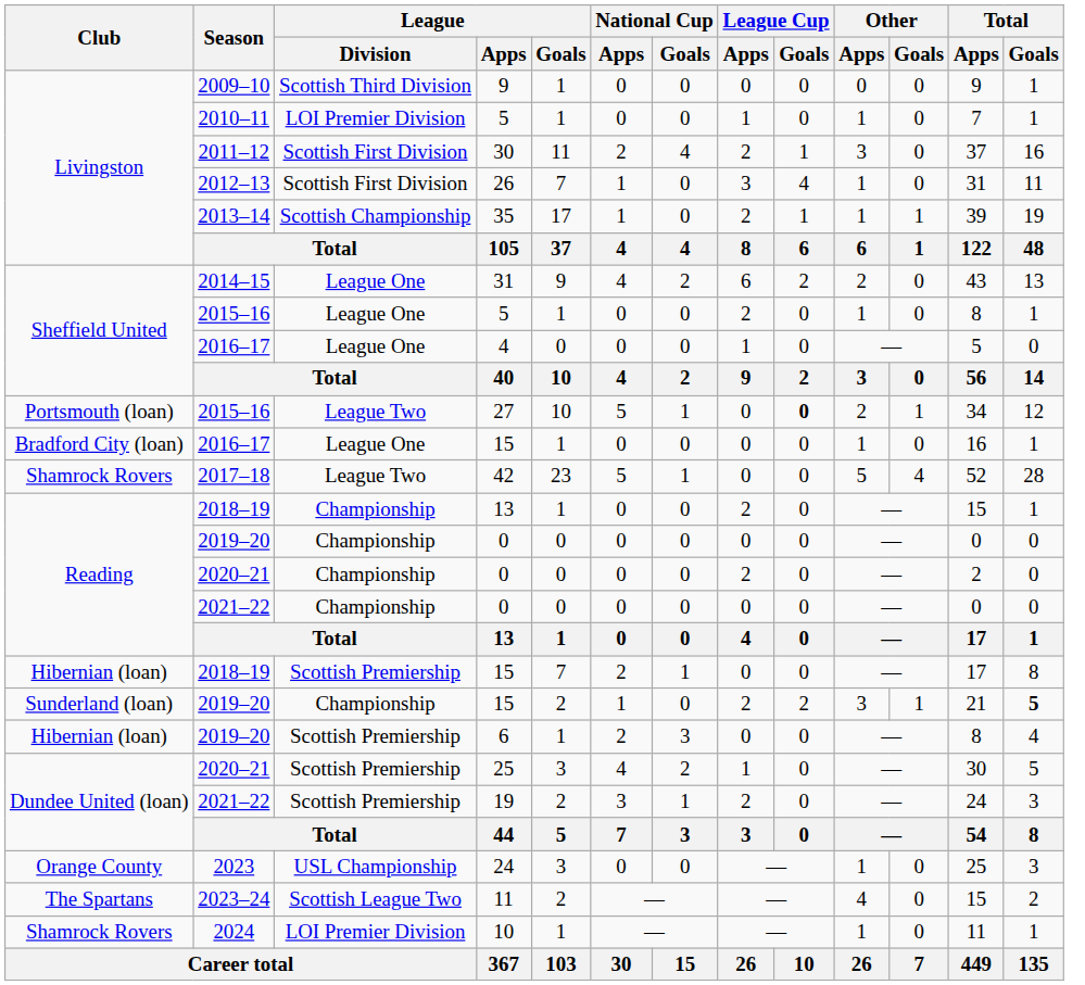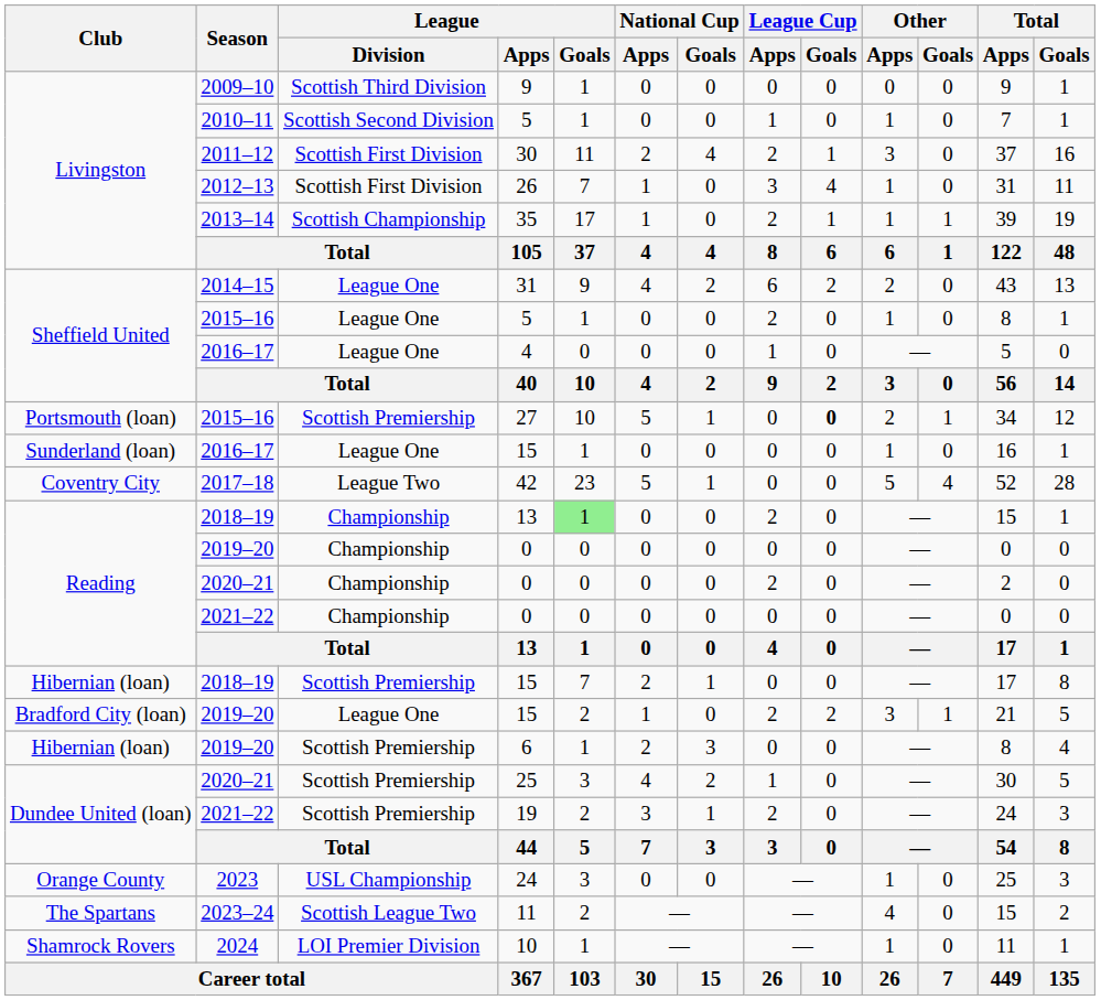2010–11 / 5 | League / Division: LOI Premier Division -> Scottish Second Division
27 | League / Division: League Two -> Scottish Premiership
2016–17 / 15 | Club: Bradford City (loan) -> Sunderland (loan)
42 | Club: Shamrock Rovers -> Coventry City
2018–19 / 13 | League / Goals: no background -> lightgreen background
2019–20 / 15 | Club: Sunderland (loan) -> Bradford City (loan)
2019–20 / 15 | League / Division: Championship -> League One
2019–20 / 15 | Total / Goals: bold -> normal
